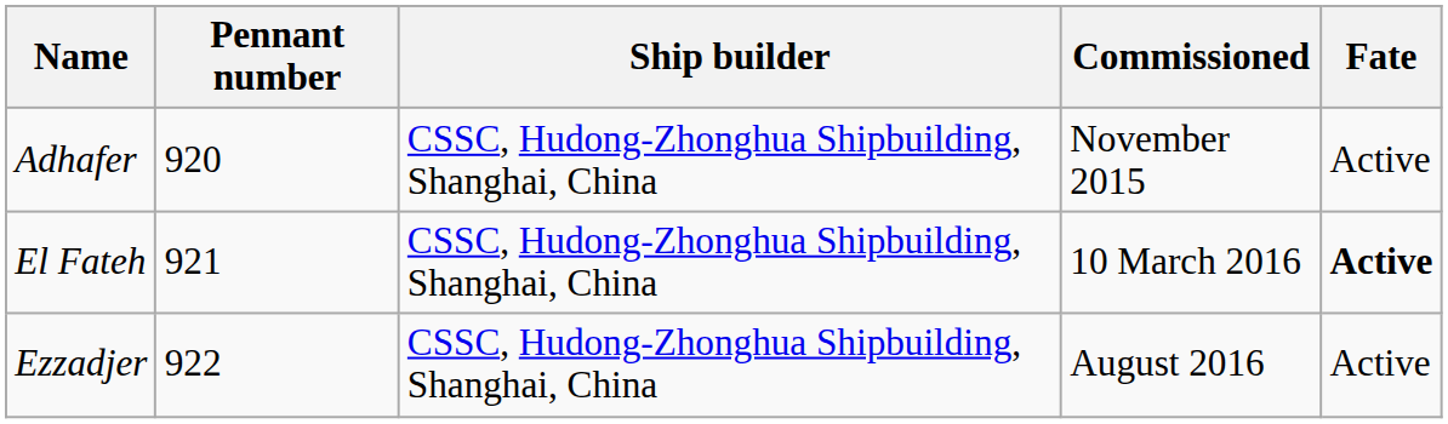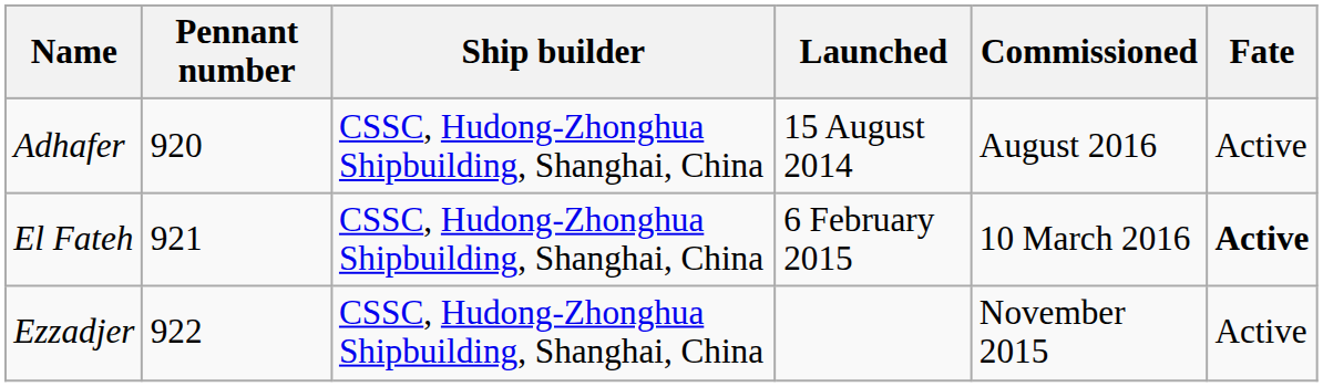+ column: Launched | 15 August 2014 | 6 February 2015
Adhafer | Commissioned: November 2015 -> August 2016
Ezzadjer | Commissioned: August 2016 -> November 2015
